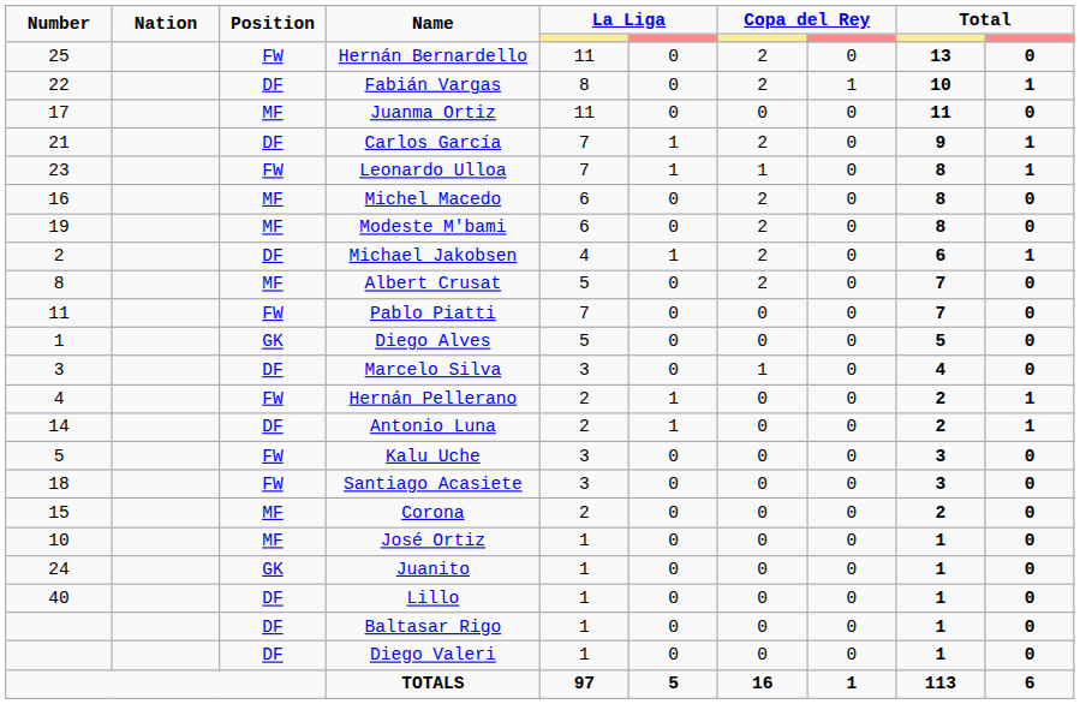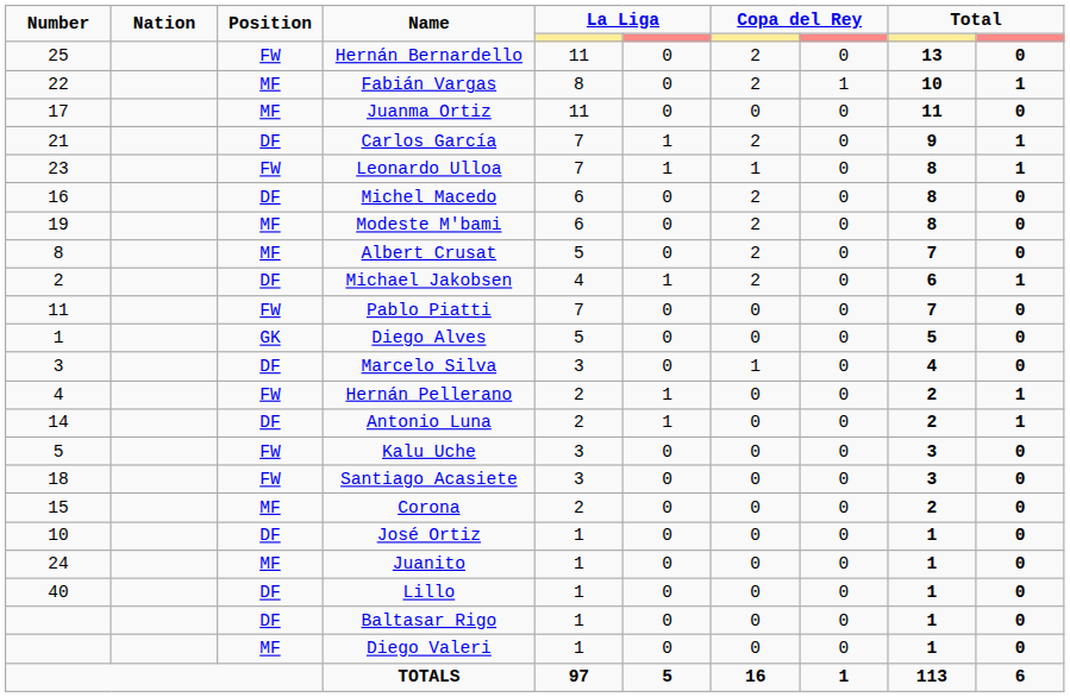Fabián Vargas | Position: DF -> MF
Michel Macedo | Position: MF -> DF
rows swapped: Michael Jakobsen <-> Albert Crusat
José Ortiz | Position: MF -> DF
Juanito | Position: GK -> MF
Diego Valeri | Position: DF -> MF
